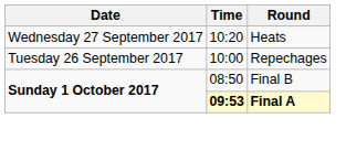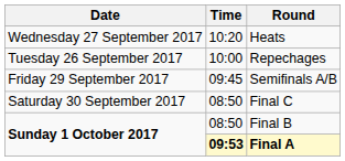+ row: Friday 29 September 2017 | 09:45 | Semifinals A/B
+ row: Saturday 30 September 2017 | 08:50 | Final C
